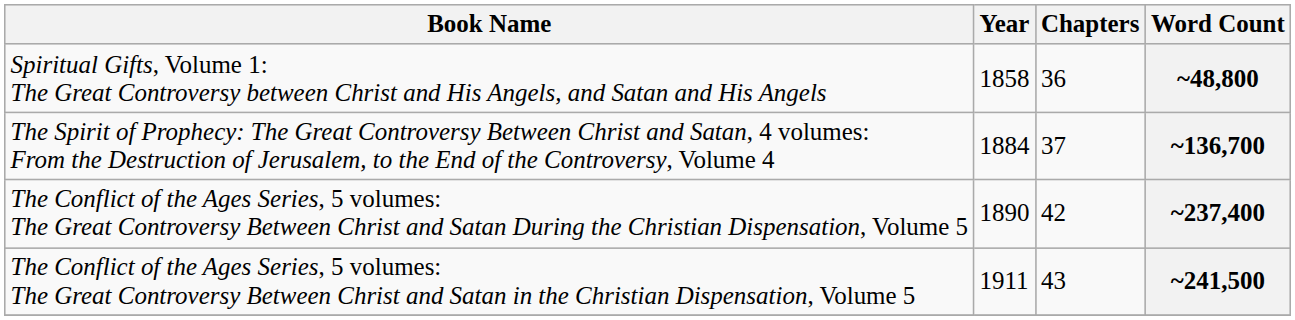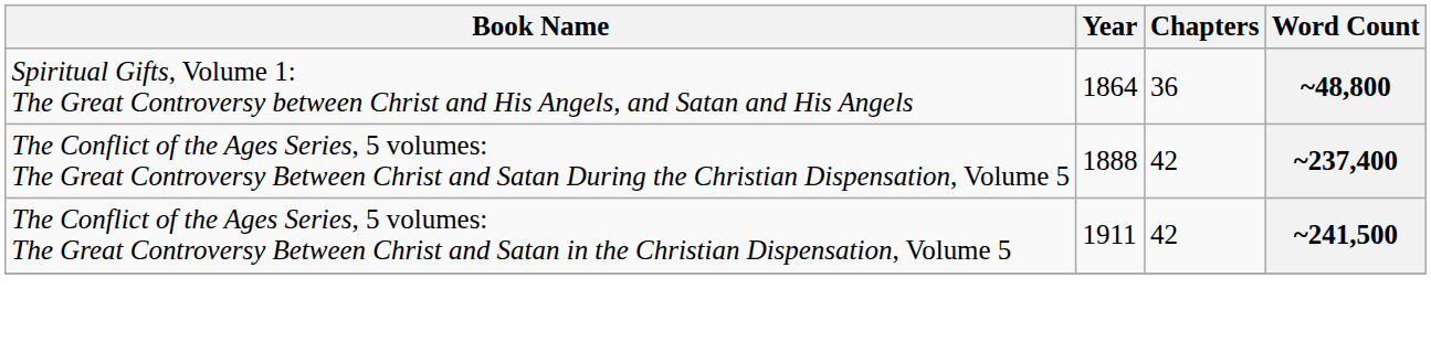~48,800 | Year: 1858 -> 1864
- row: The Spirit of Prophecy: The Great Controversy Between Christ and Satan, 4 volumes: From the Destruction of Jerusalem, to the End of the Controversy, Volume 4 | 1884 | 37 | ~136,700
~237,400 | Year: 1890 -> 1888
~241,500 | Chapters: 43 -> 42
